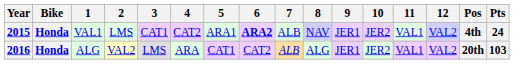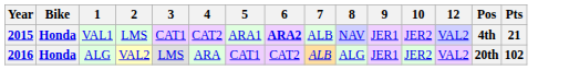- column: 11 | VAL1 | VAL1
2015 | Pts: 24 -> 21
2016 | Pts: 103 -> 102
